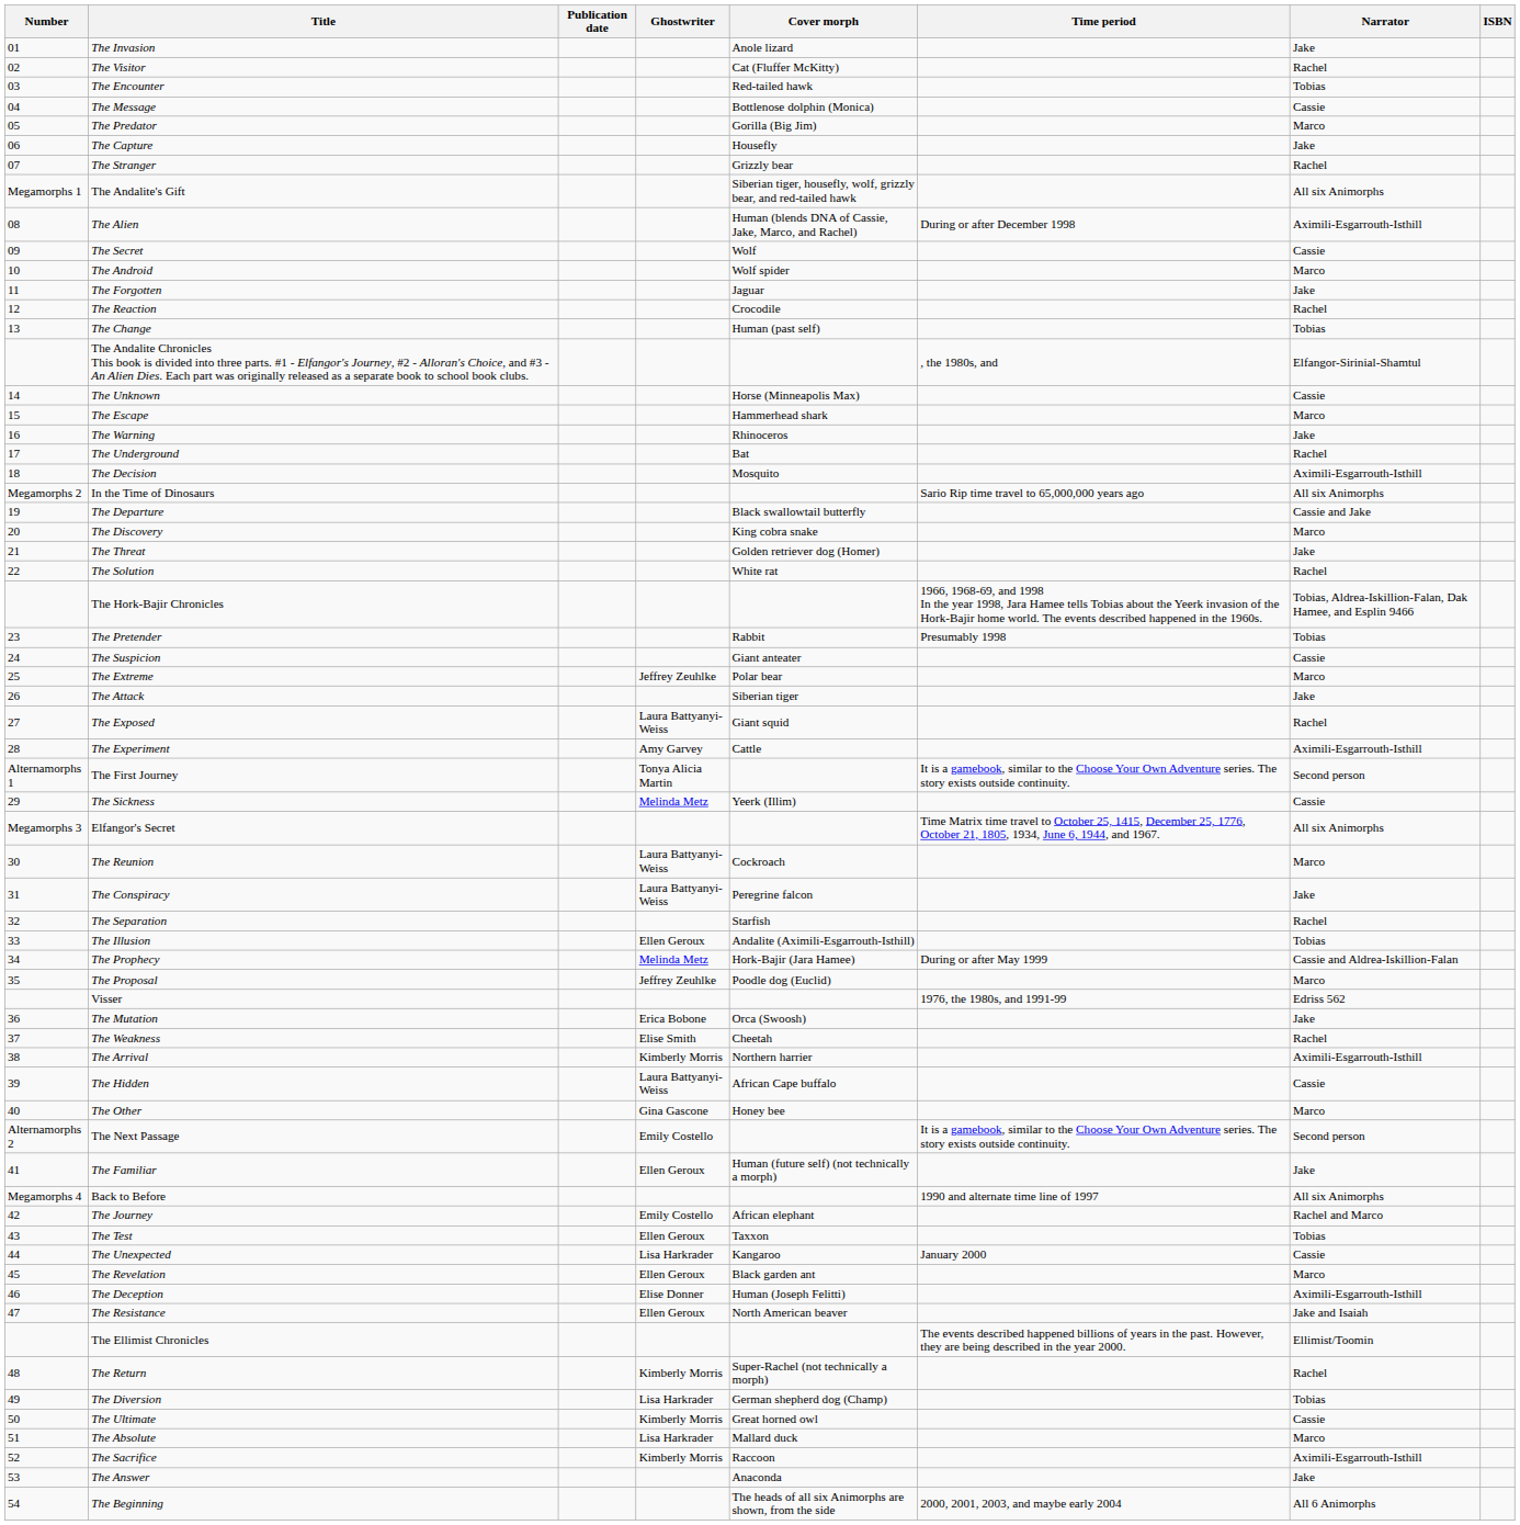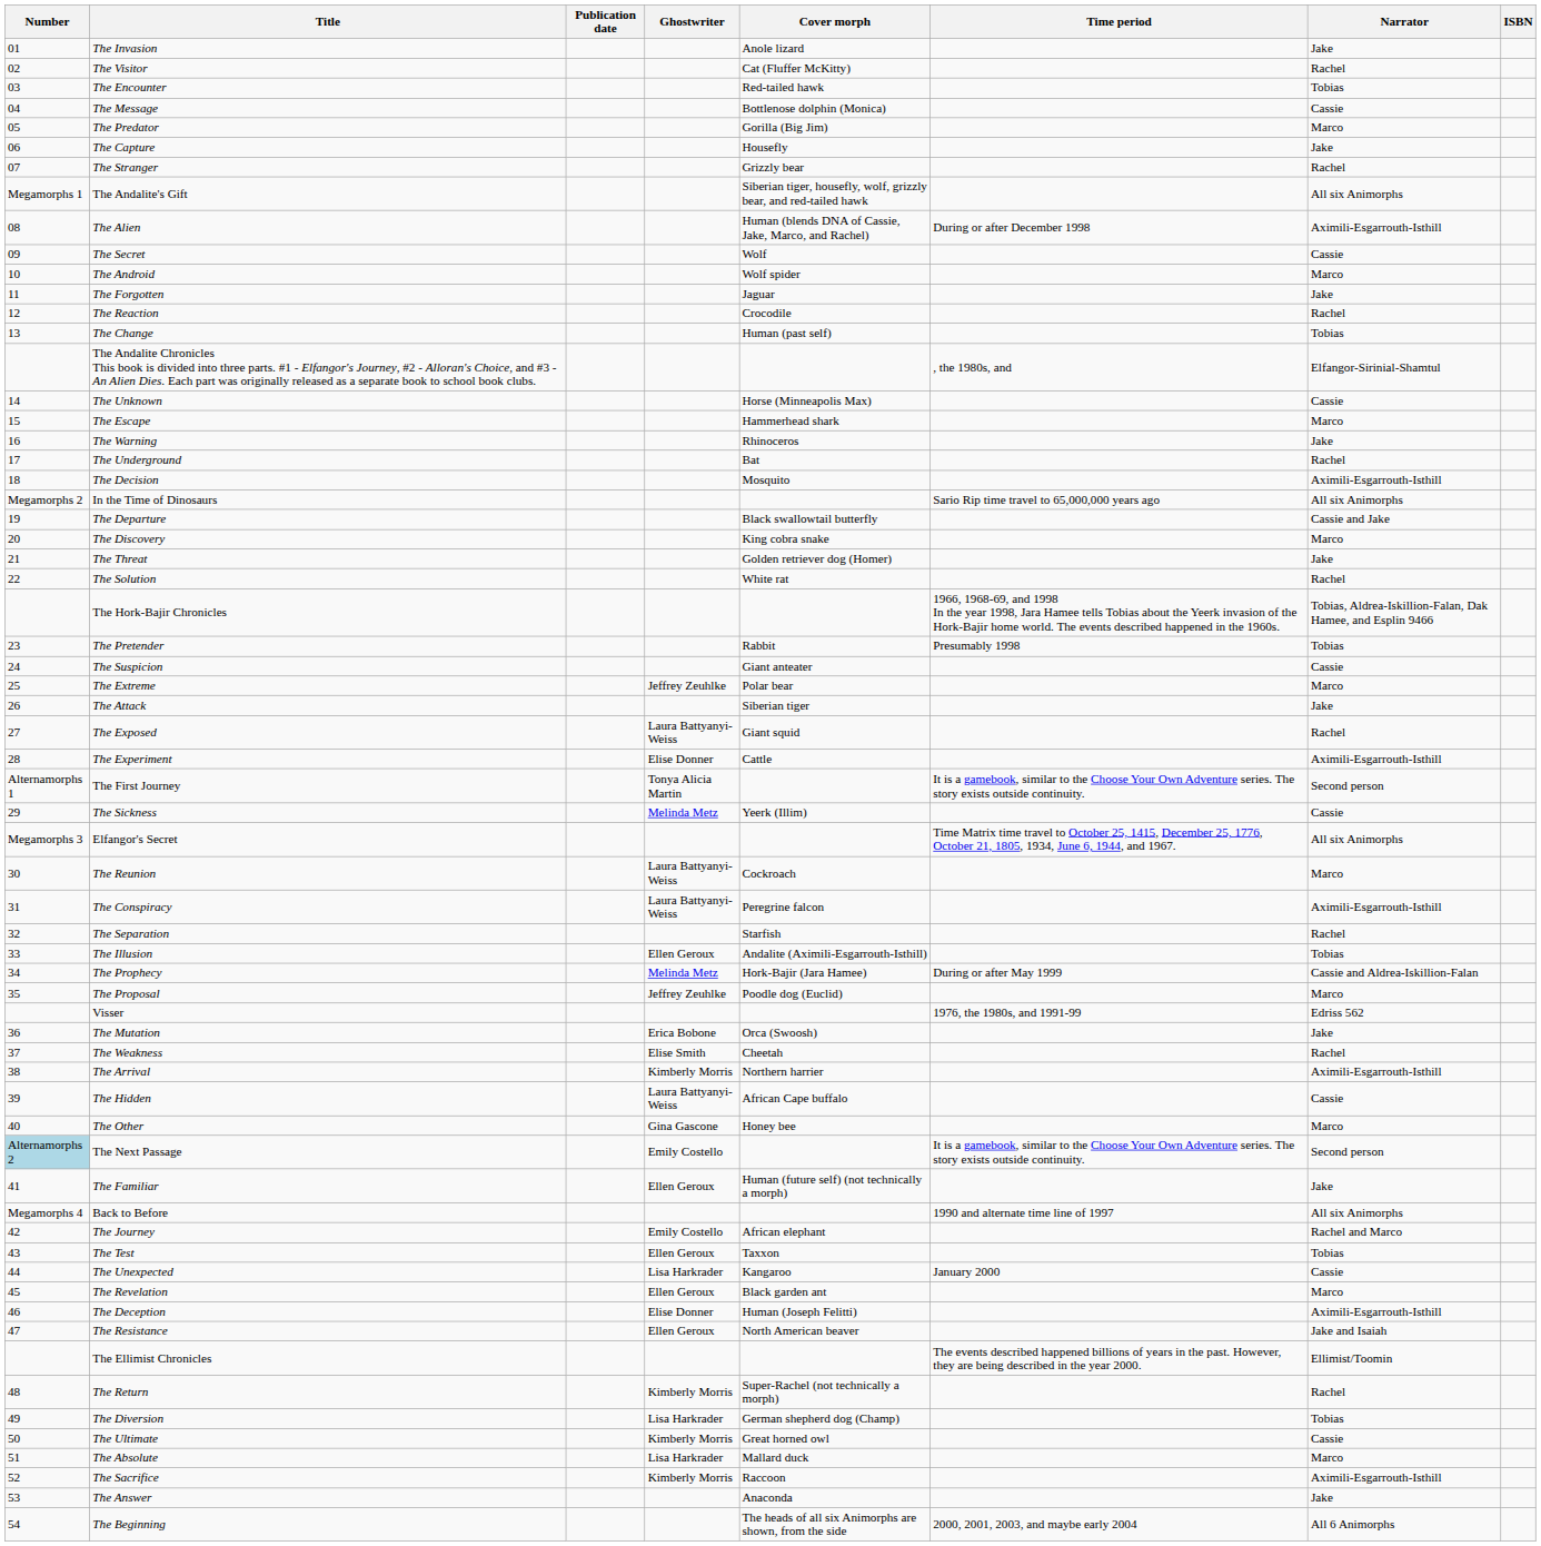The Experiment | Ghostwriter: Amy Garvey -> Elise Donner
The Conspiracy | Narrator: Jake -> Aximili-Esgarrouth-Isthill
The Next Passage | Number: no background -> lightblue background
